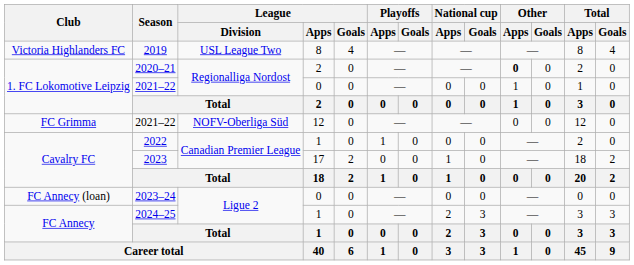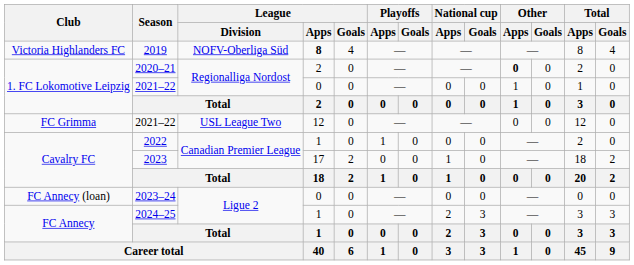2019 | League / Division: USL League Two -> NOFV-Oberliga Süd
2019 | League / Apps: normal -> bold
FC Grimma / 2021–22 | League / Division: NOFV-Oberliga Süd -> USL League Two
